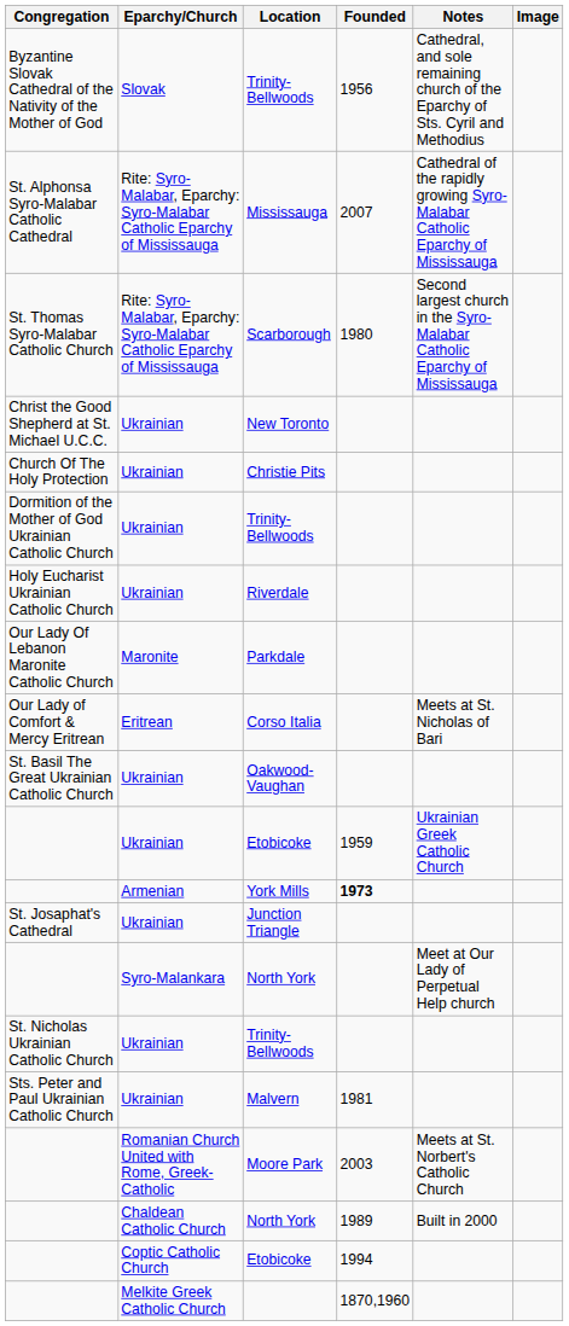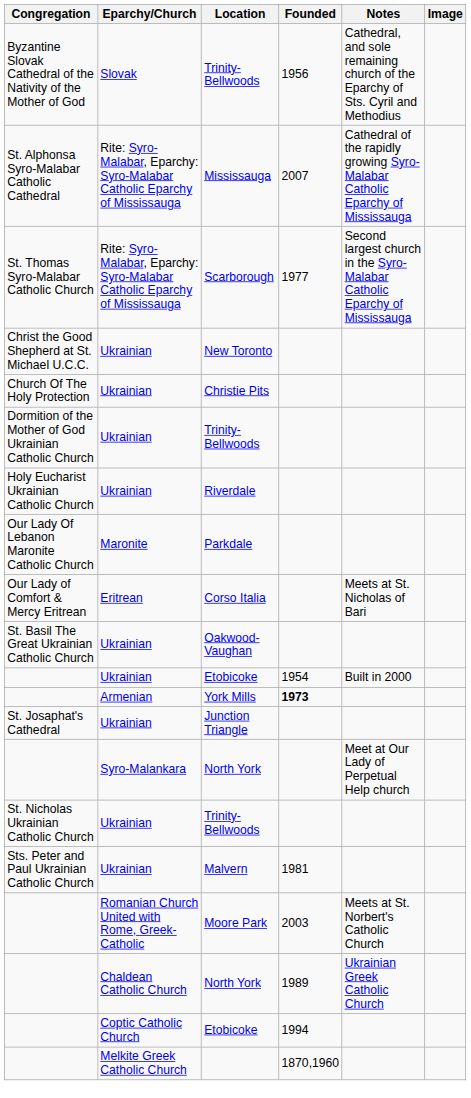Scarborough | Founded: 1980 -> 1977
Ukrainian / Etobicoke | Founded: 1959 -> 1954
Ukrainian / Etobicoke | Notes: Ukrainian Greek Catholic Church -> Built in 2000
Chaldean Catholic Church / North York | Notes: Built in 2000 -> Ukrainian Greek Catholic Church
